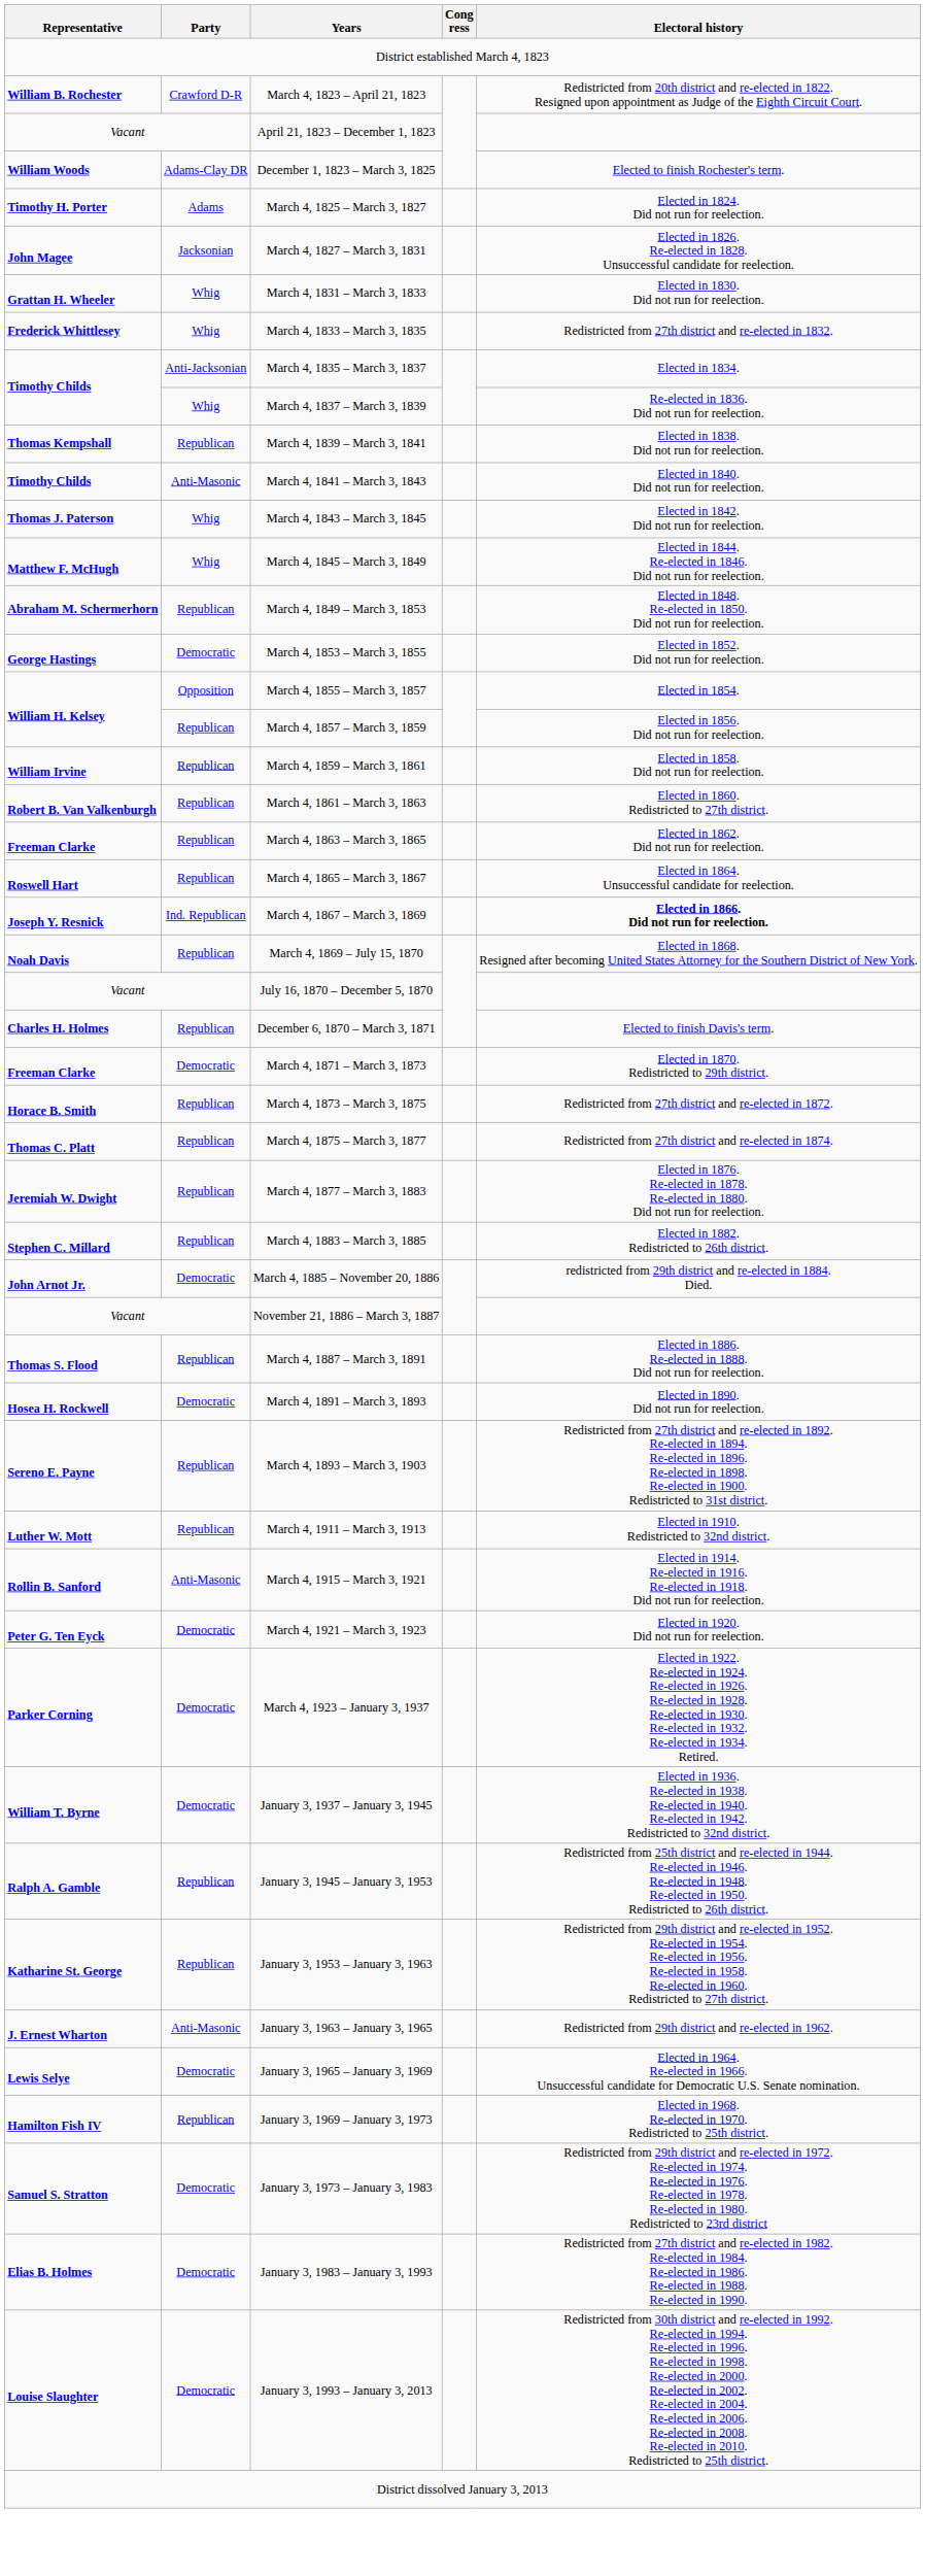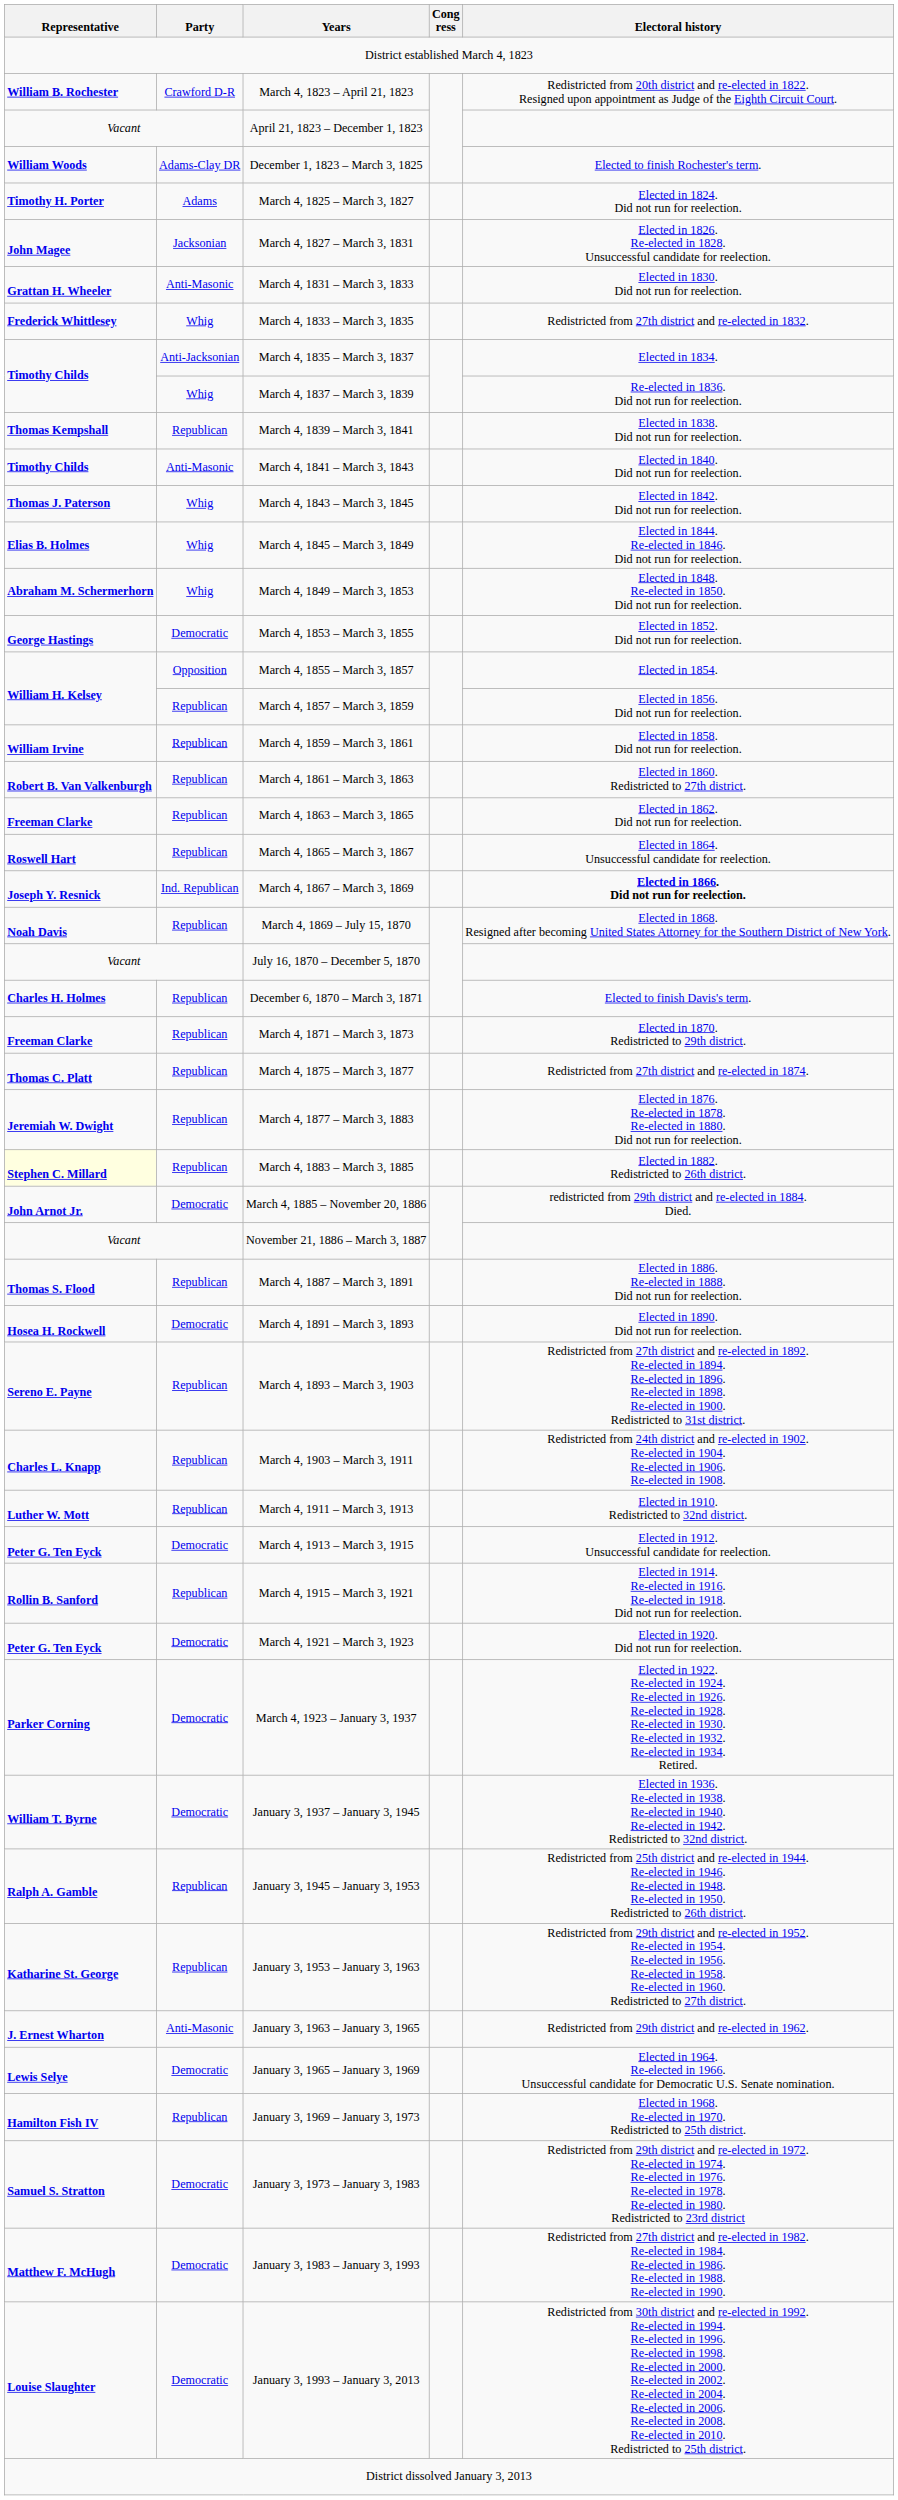March 4, 1831 – March 3, 1833 | Party: Whig -> Anti-Masonic
March 4, 1845 – March 3, 1849 | Representative: Matthew F. McHugh -> Elias B. Holmes
March 4, 1849 – March 3, 1853 | Party: Republican -> Whig
March 4, 1871 – March 3, 1873 | Party: Democratic -> Republican
- row: Horace B. Smith | Republican | March 4, 1873 – March 3, 1875 | Redistricted from 27th district and re-elected in 1872.
March 4, 1883 – March 3, 1885 | Representative: no background -> lightyellow background
+ row: Charles L. Knapp | Republican | March 4, 1903 – March 3, 1911 | Redistricted from 24th district and re-elected in 1902. Re-elected in 1904. Re-elected in 1906. Re-elected in 1908.
+ row: Peter G. Ten Eyck | Democratic | March 4, 1913 – March 3, 1915 | Elected in 1912. Unsuccessful candidate for reelection.
March 4, 1915 – March 3, 1921 | Party: Anti-Masonic -> Republican
January 3, 1983 – January 3, 1993 | Representative: Elias B. Holmes -> Matthew F. McHugh
